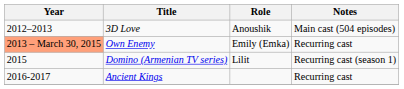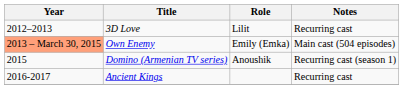3D Love | Role: Anoushik -> Lilit
3D Love | Notes: Main cast (504 episodes) -> Recurring cast
Own Enemy | Notes: Recurring cast -> Main cast (504 episodes)
Domino (Armenian TV series) | Role: Lilit -> Anoushik
